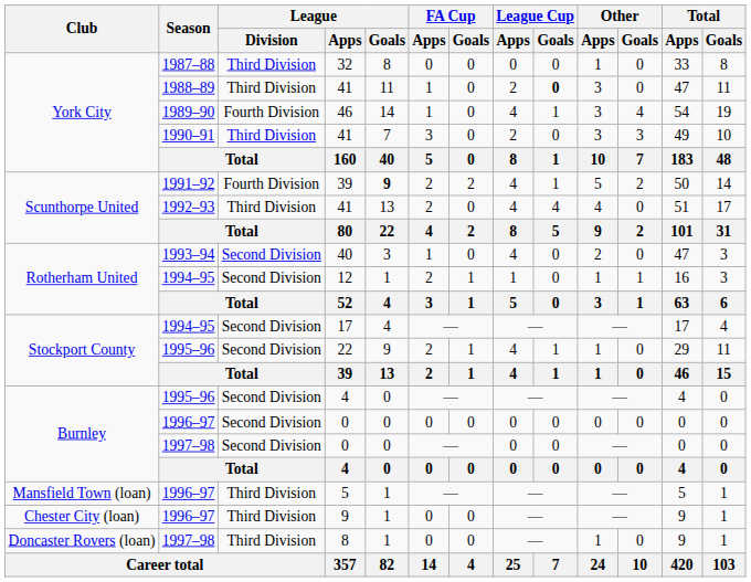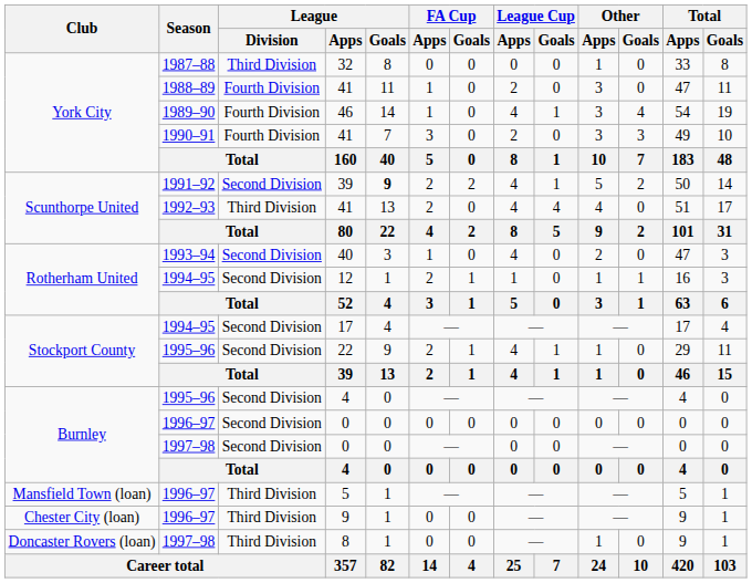1988–89 / 41 | League / Division: Third Division -> Fourth Division
1988–89 / 41 | League Cup / Goals: bold -> normal
1990–91 / 41 | League / Division: Third Division -> Fourth Division
1991–92 / 39 | League / Division: Fourth Division -> Second Division
